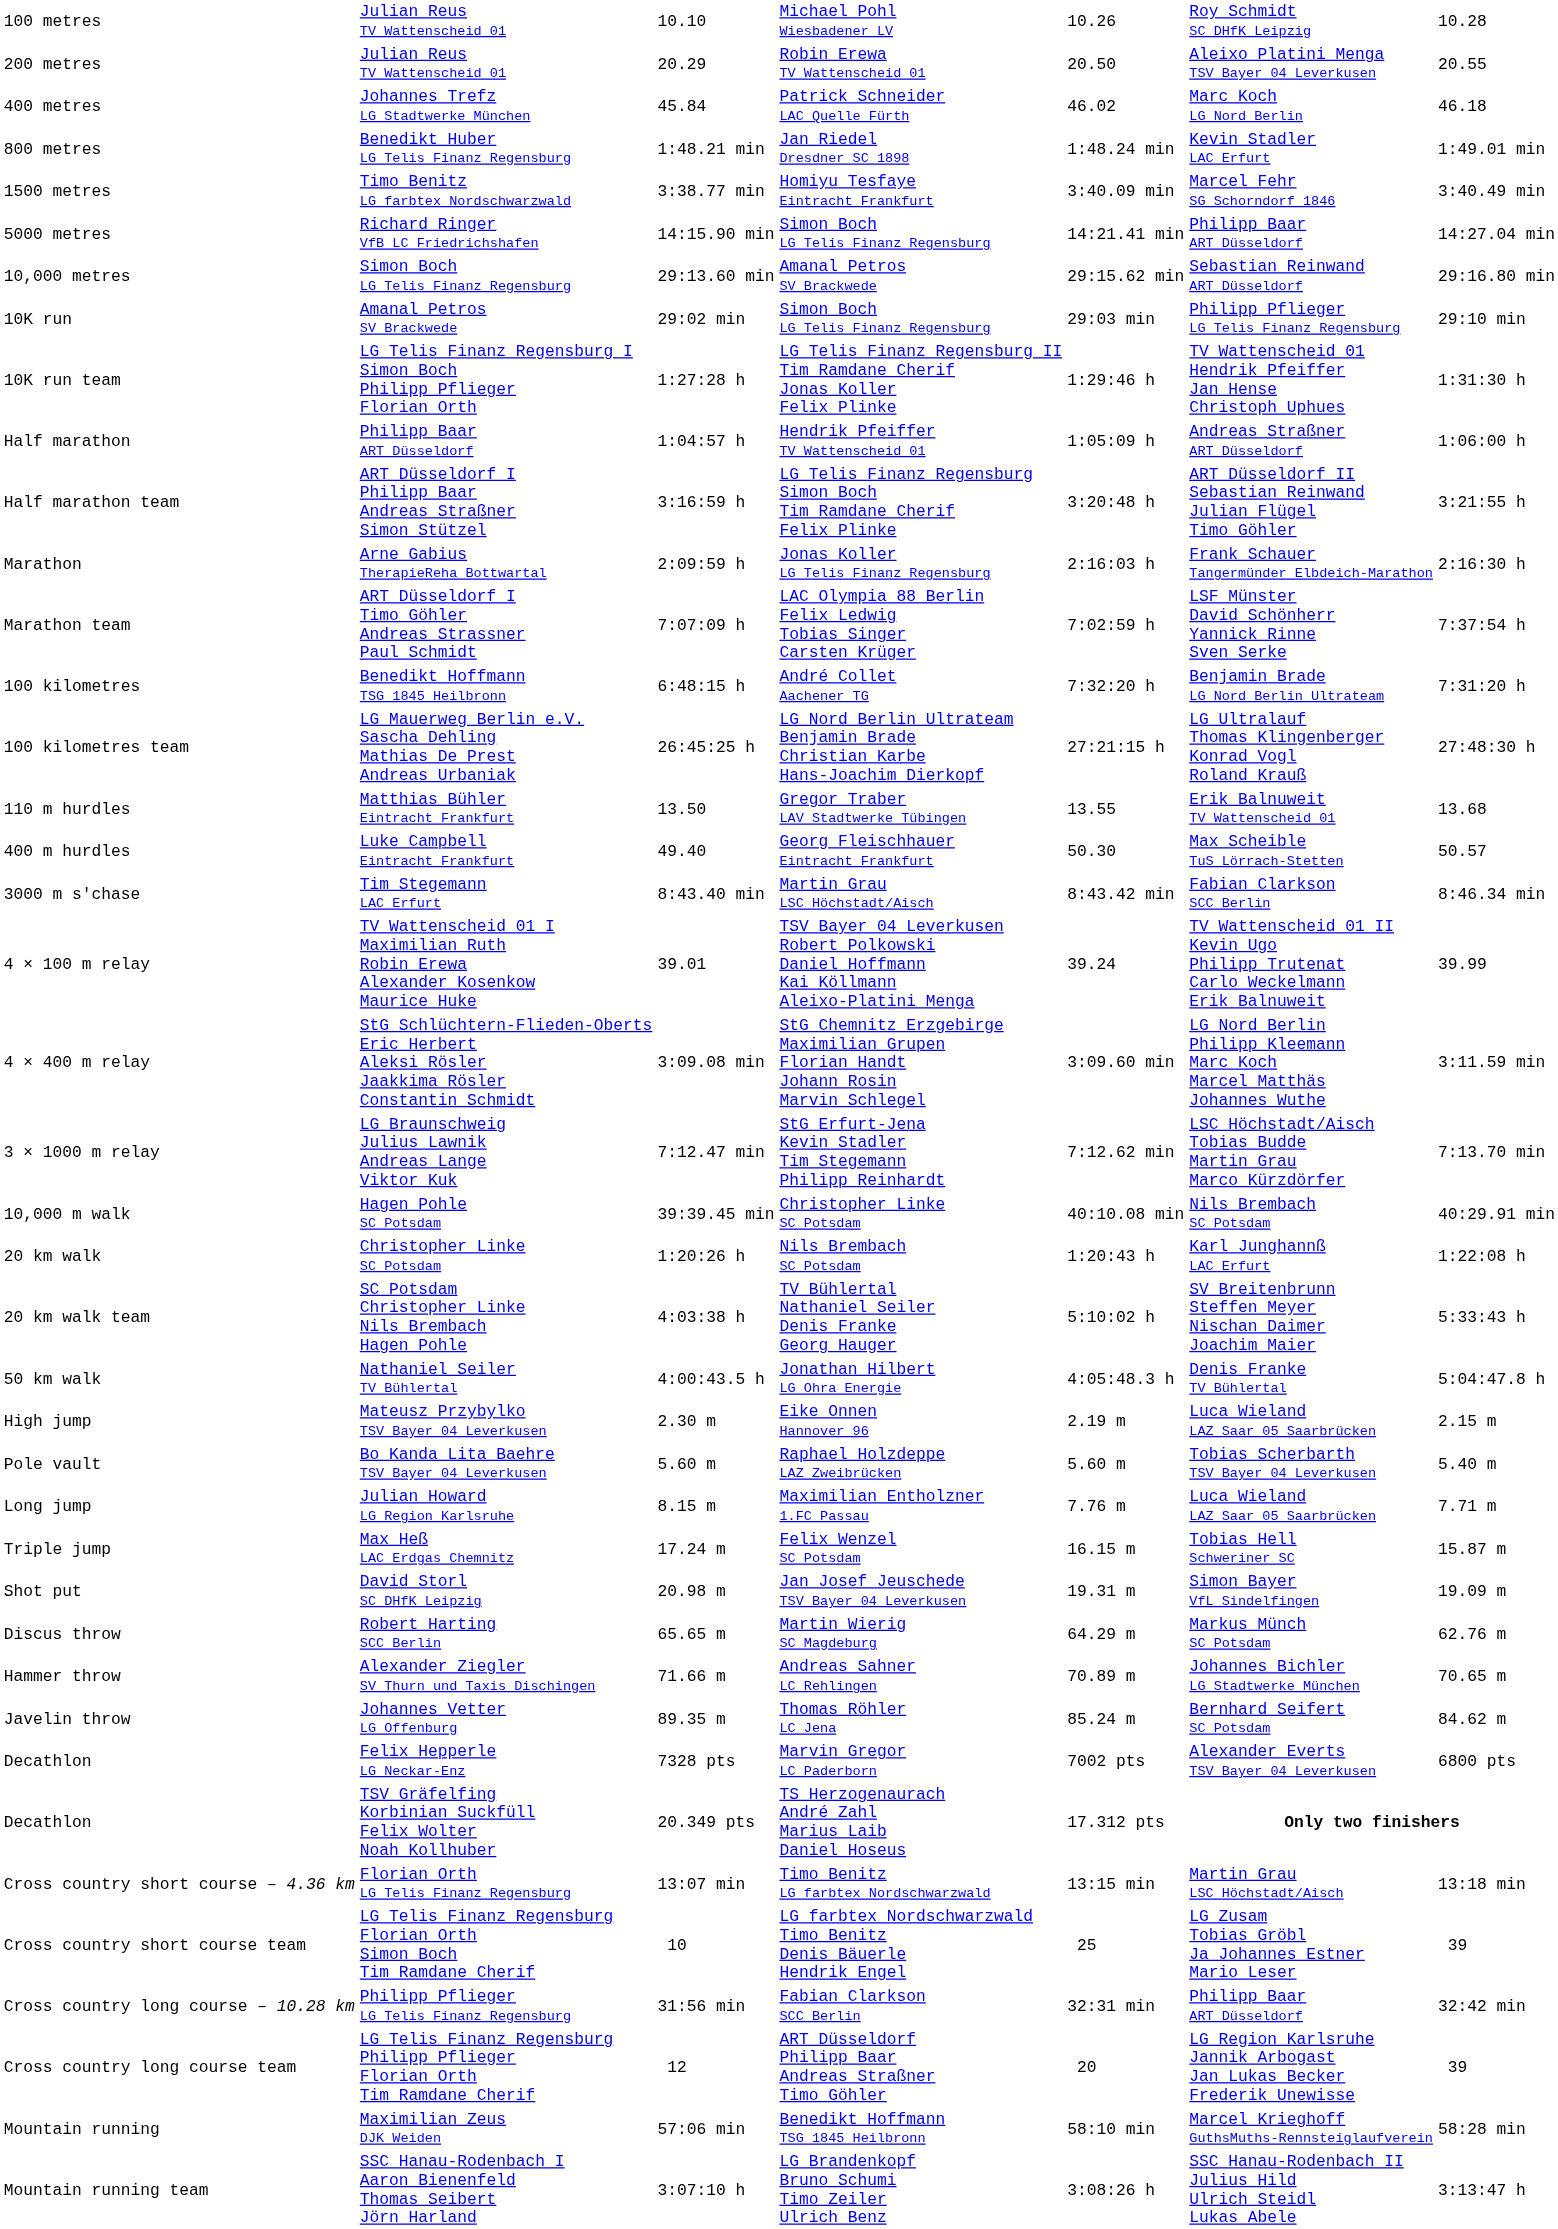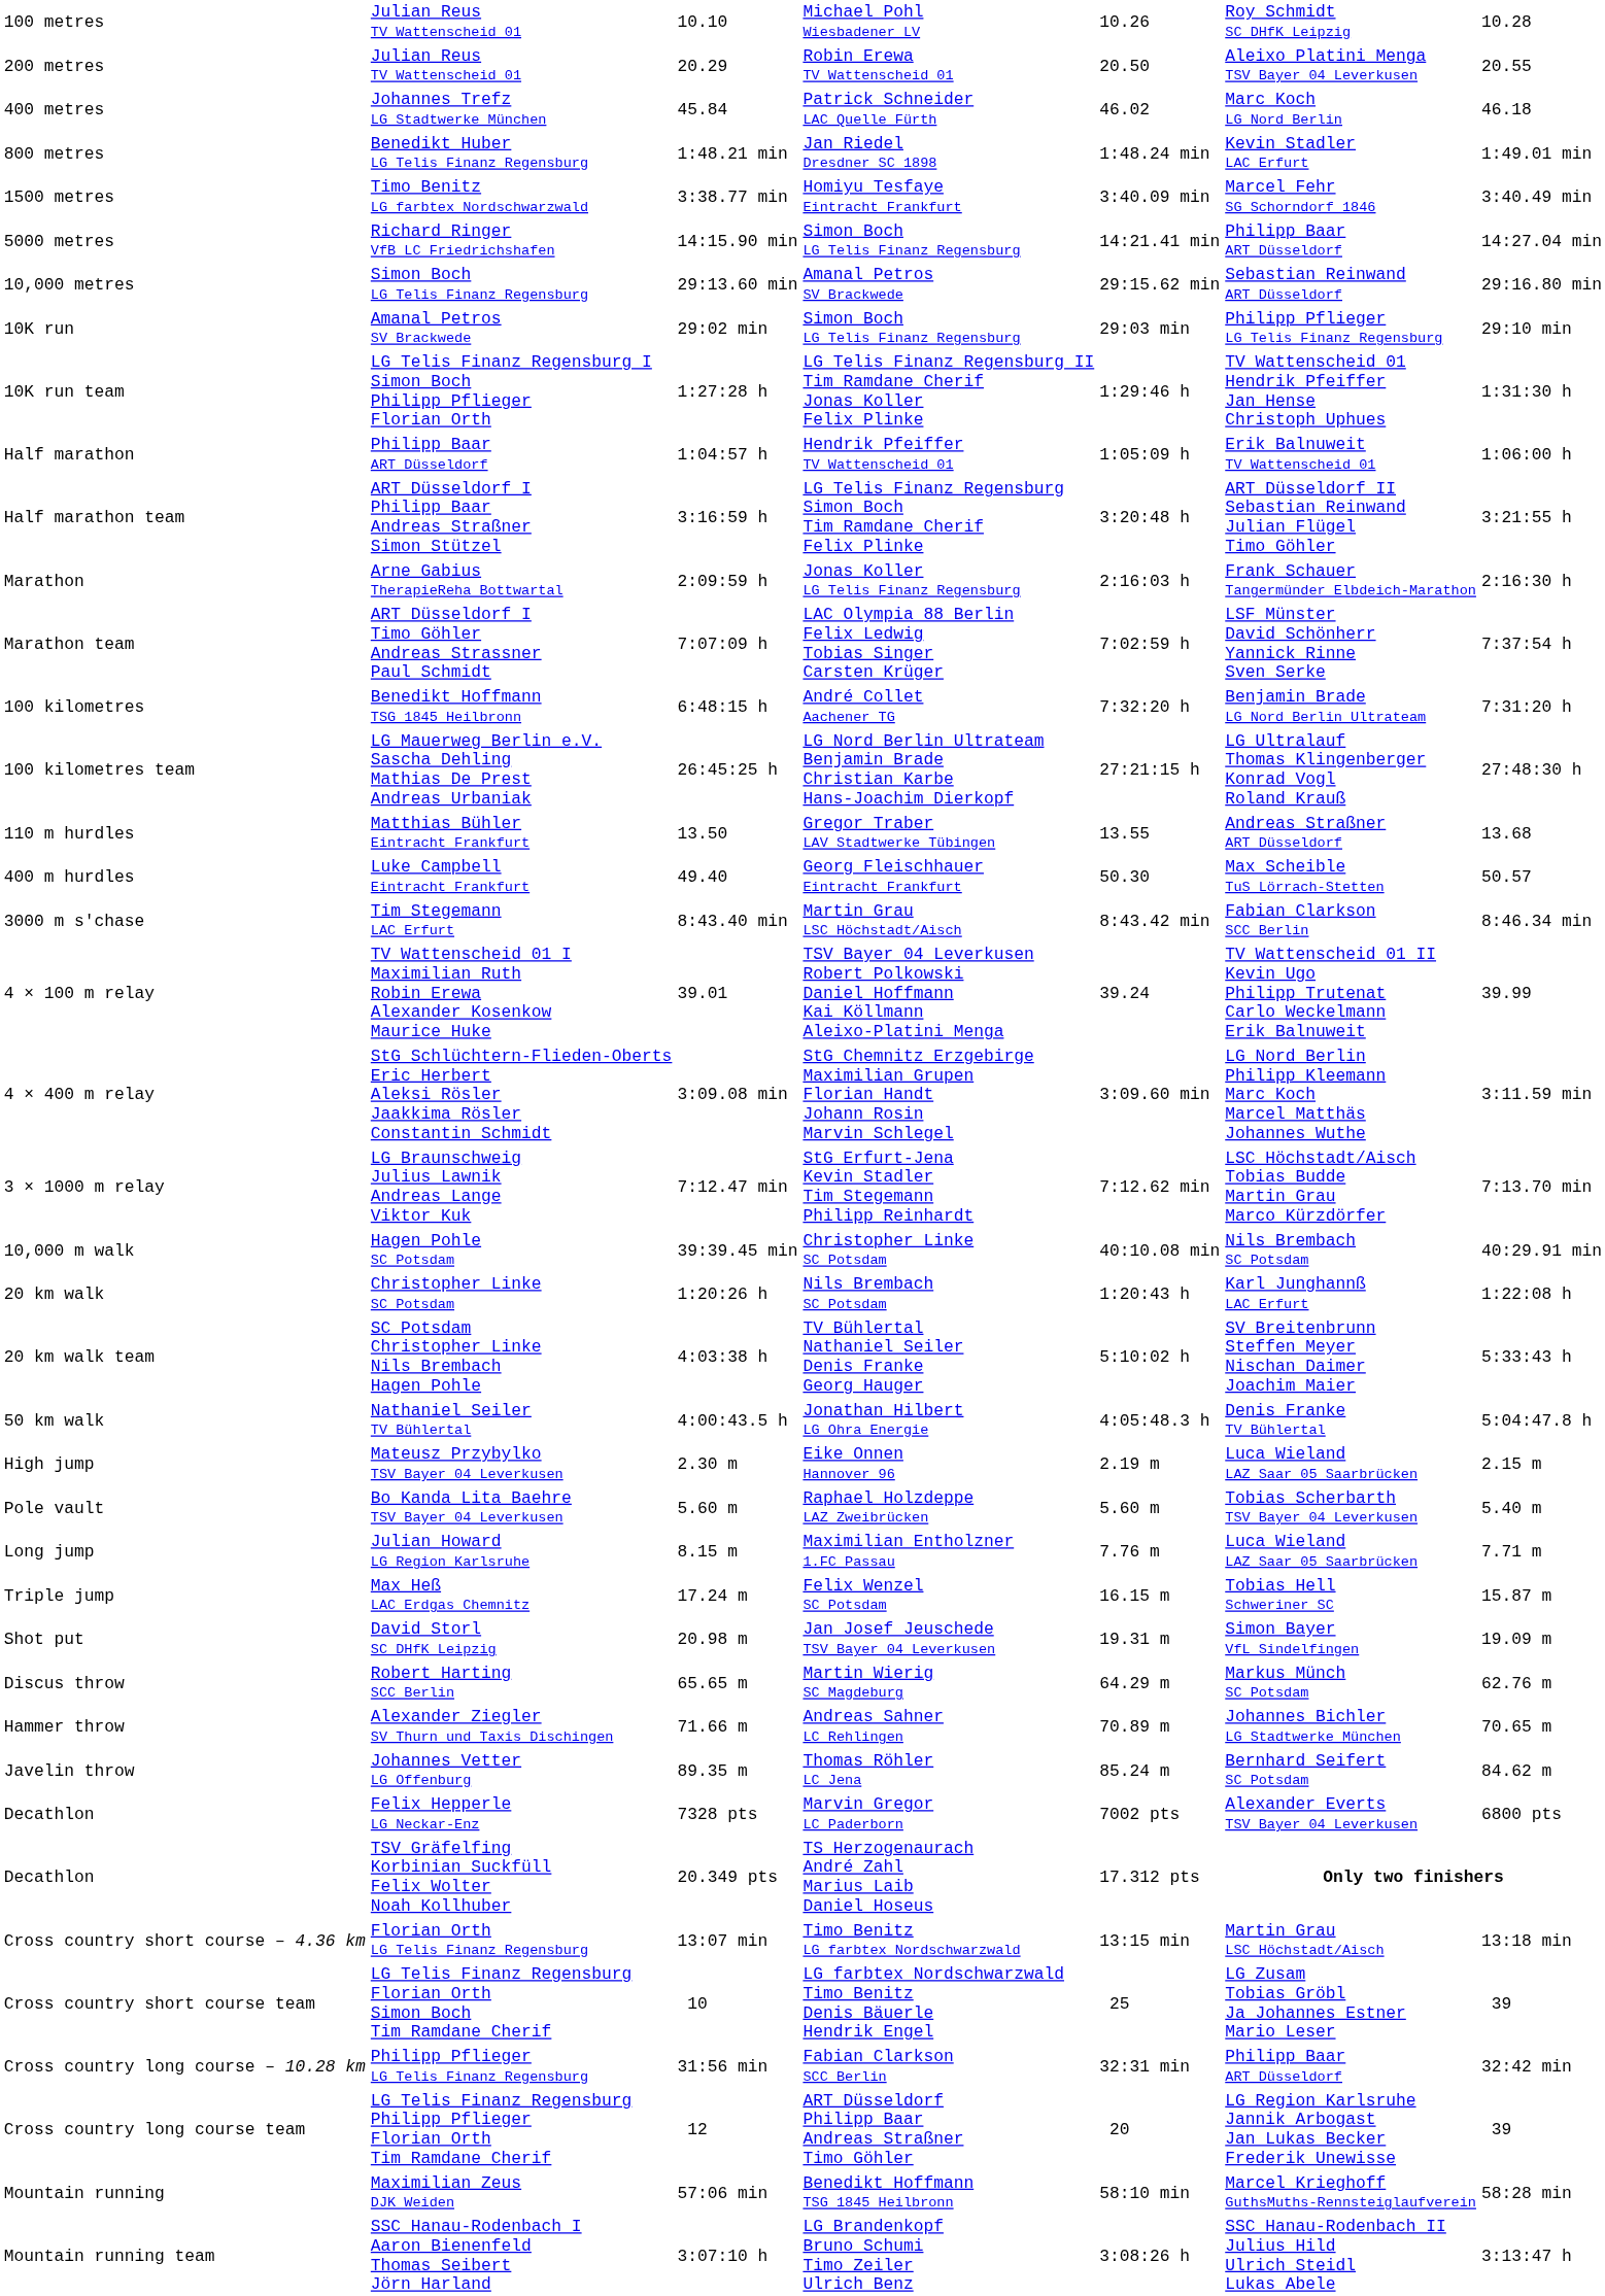Half marathon | column 6: Andreas Straßner ART Düsseldorf -> Erik Balnuweit TV Wattenscheid 01
110 m hurdles | column 6: Erik Balnuweit TV Wattenscheid 01 -> Andreas Straßner ART Düsseldorf
